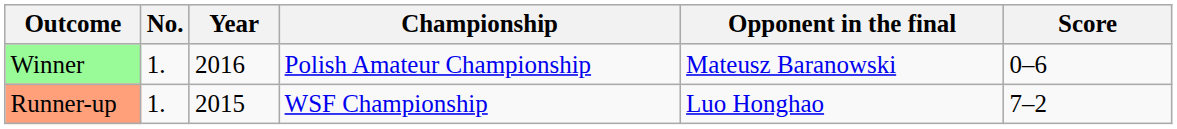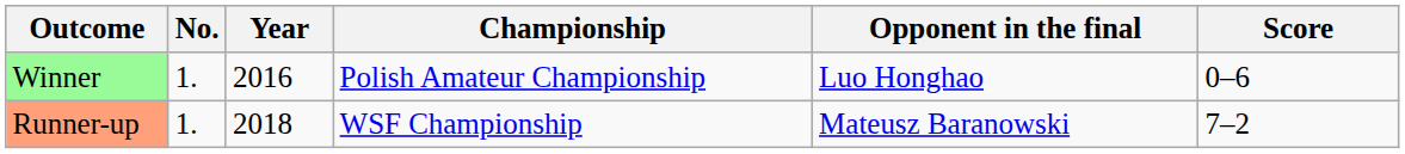Winner | Opponent in the final: Mateusz Baranowski -> Luo Honghao
Runner-up | Year: 2015 -> 2018
Runner-up | Opponent in the final: Luo Honghao -> Mateusz Baranowski
